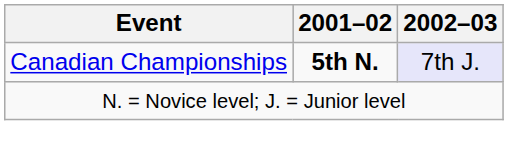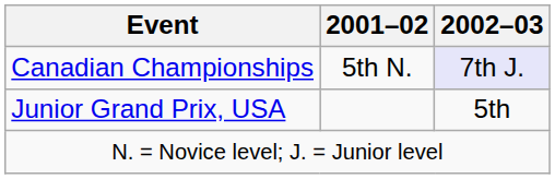Canadian Championships | 2001–02: bold -> normal
+ row: Junior Grand Prix, USA | 5th
